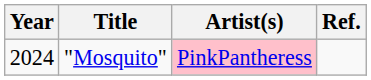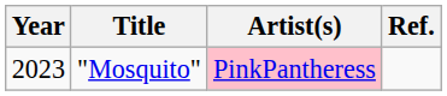"Mosquito" | Year: 2024 -> 2023
